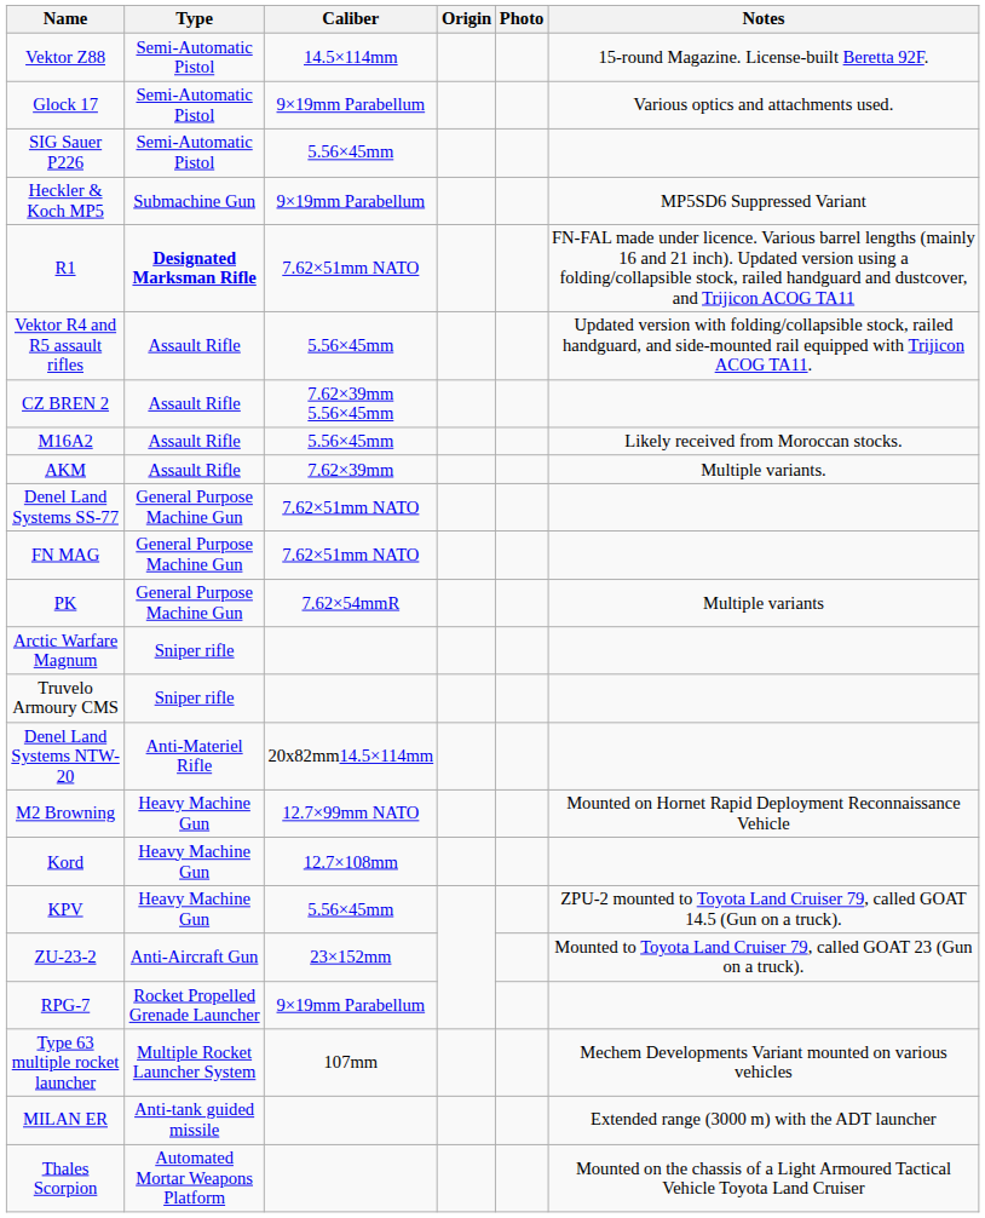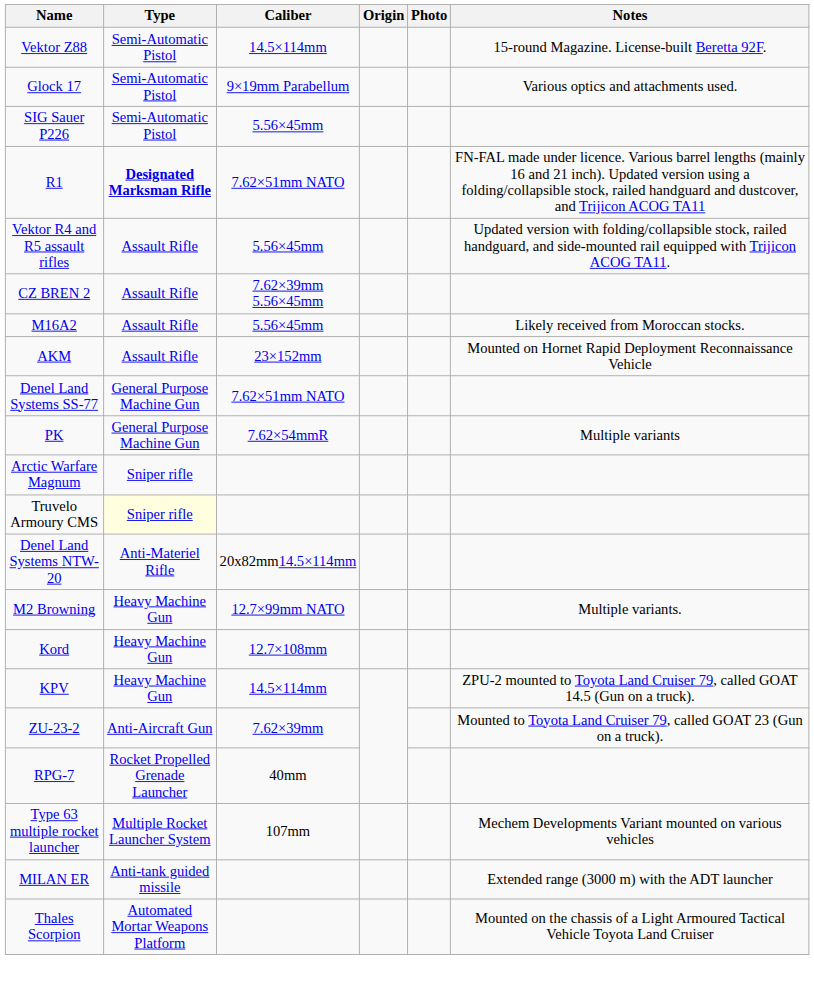- row: Heckler & Koch MP5 | Submachine Gun | 9×19mm Parabellum | MP5SD6 Suppressed Variant
AKM | Caliber: 7.62×39mm -> 23×152mm
AKM | Notes: Multiple variants. -> Mounted on Hornet Rapid Deployment Reconnaissance Vehicle
- row: FN MAG | General Purpose Machine Gun | 7.62×51mm NATO
Truvelo Armoury CMS | Type: no background -> lightyellow background
M2 Browning | Notes: Mounted on Hornet Rapid Deployment Reconnaissance Vehicle -> Multiple variants.
KPV | Caliber: 5.56×45mm -> 14.5×114mm
ZU-23-2 | Caliber: 23×152mm -> 7.62×39mm
RPG-7 | Caliber: 9×19mm Parabellum -> 40mm
